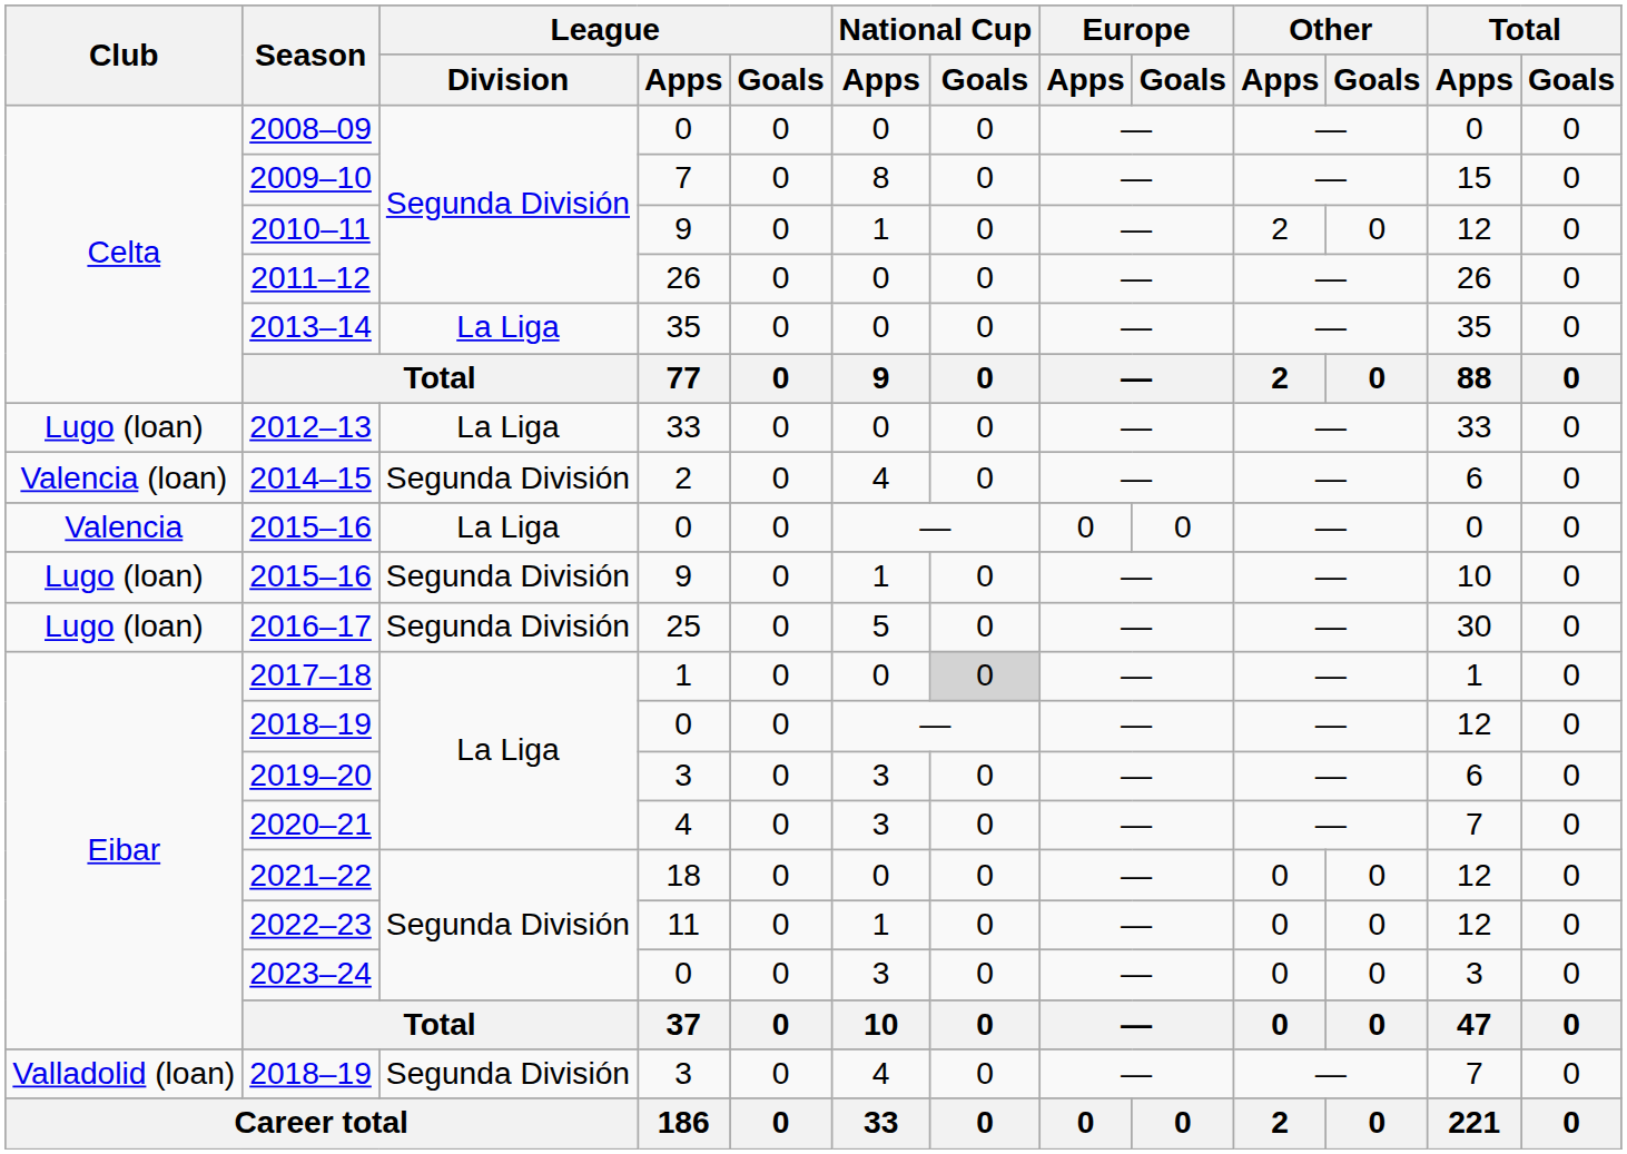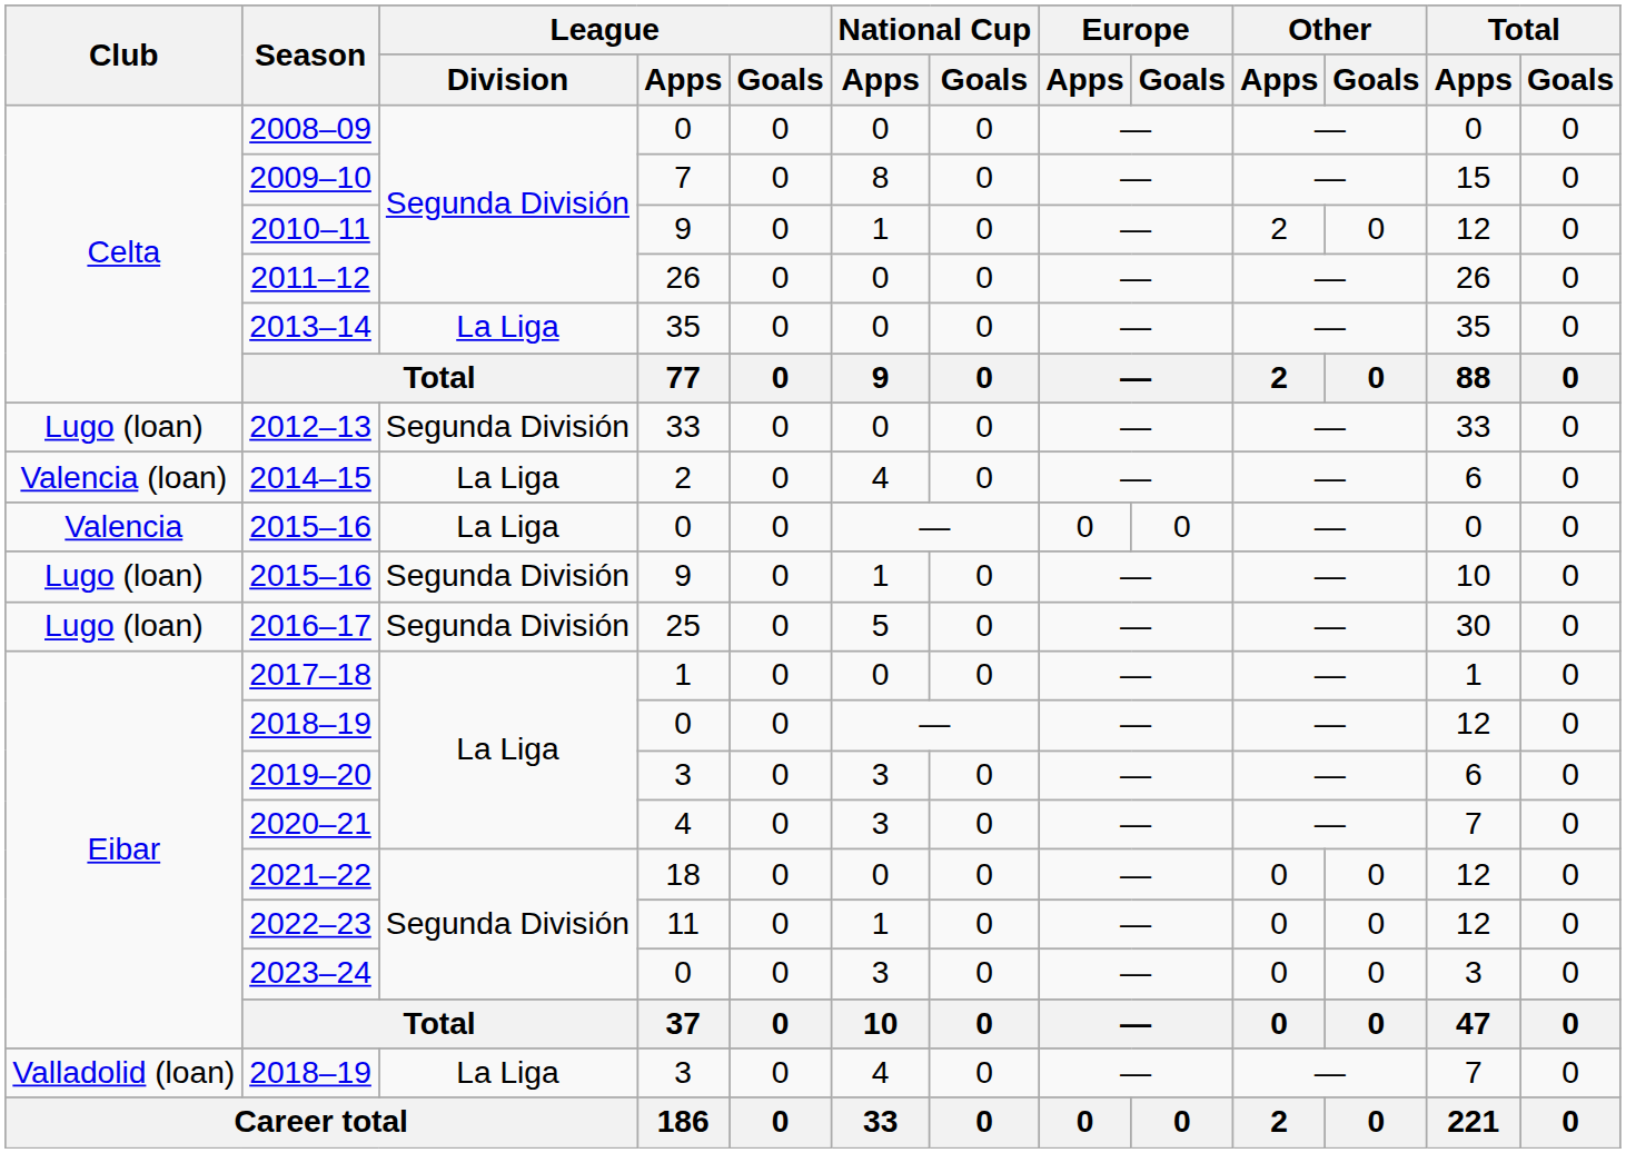2012–13 | League / Division: La Liga -> Segunda División
2014–15 | League / Division: Segunda División -> La Liga
2017–18 | National Cup / Goals: lightgrey background -> no background
2018–19 / 3 | League / Division: Segunda División -> La Liga
